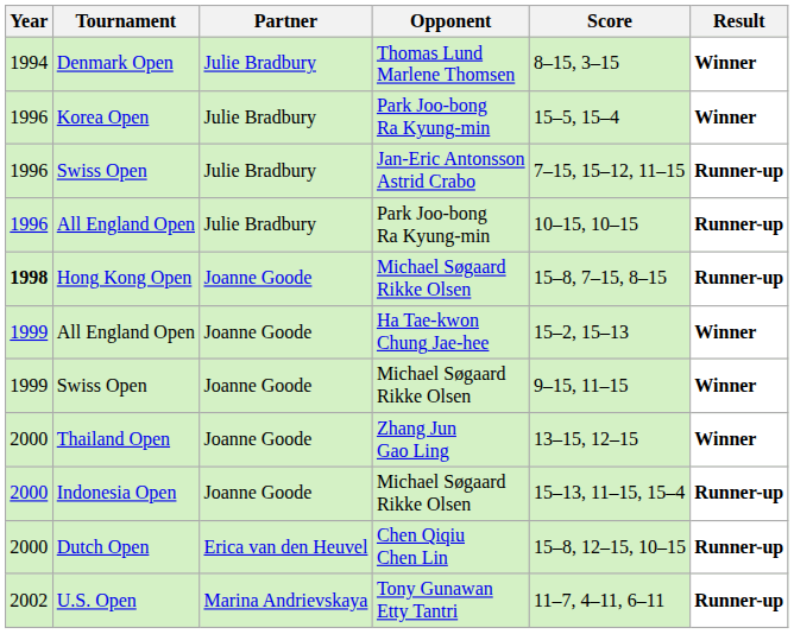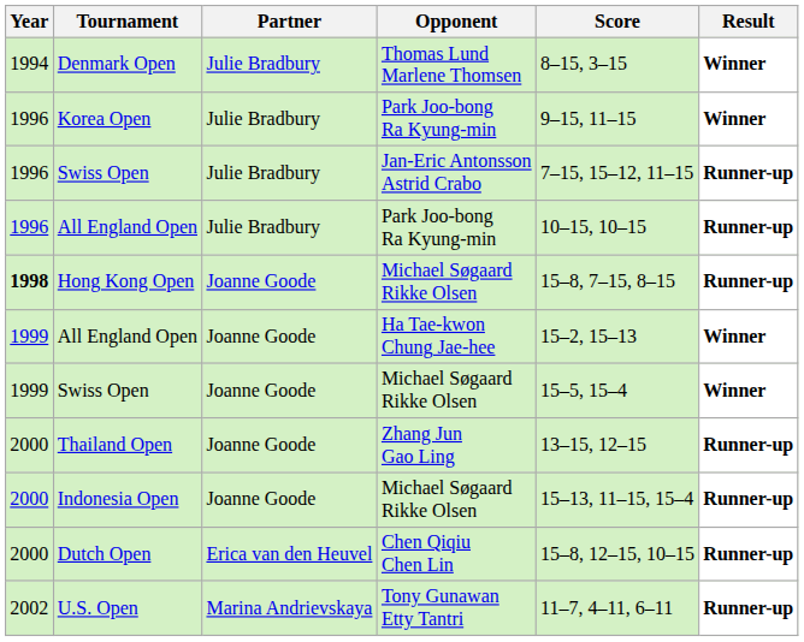Korea Open | Score: 15–5, 15–4 -> 9–15, 11–15
Swiss Open / Michael Søgaard Rikke Olsen | Score: 9–15, 11–15 -> 15–5, 15–4
Thailand Open | Result: Winner -> Runner-up
